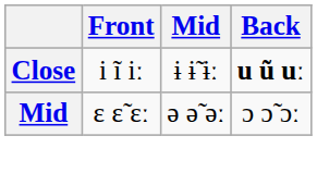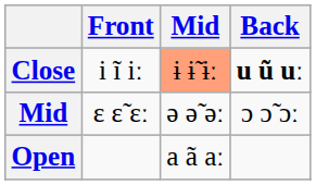Close | Mid: no background -> lightsalmon background
+ row: Open | a ã aː
